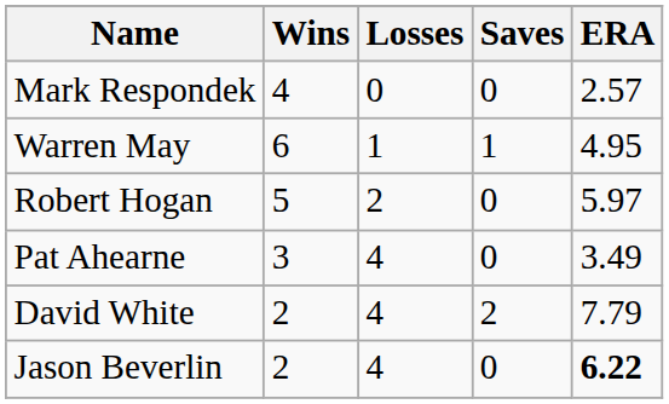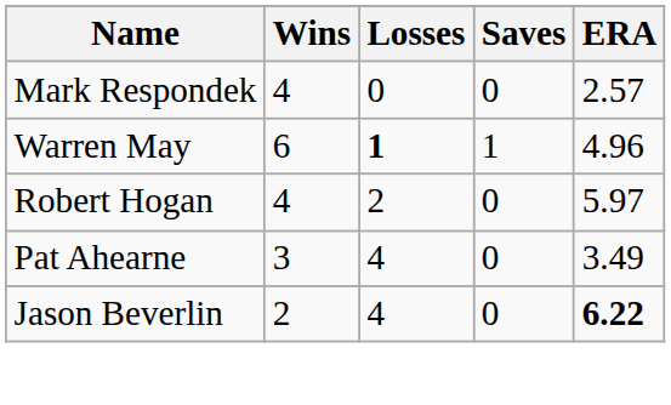Warren May | Losses: normal -> bold
Warren May | ERA: 4.95 -> 4.96
Robert Hogan | Wins: 5 -> 4
- row: David White | 2 | 4 | 2 | 7.79
